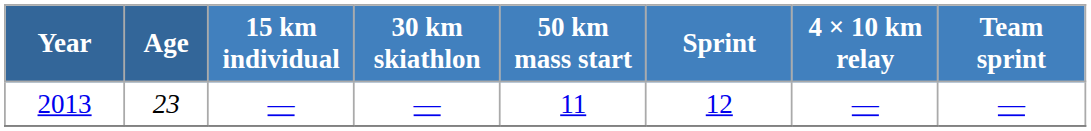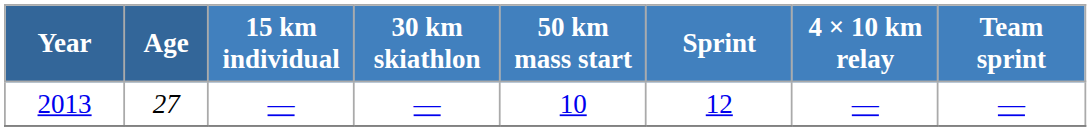2013 | Age: 23 -> 27
2013 | 50 km mass start: 11 -> 10
